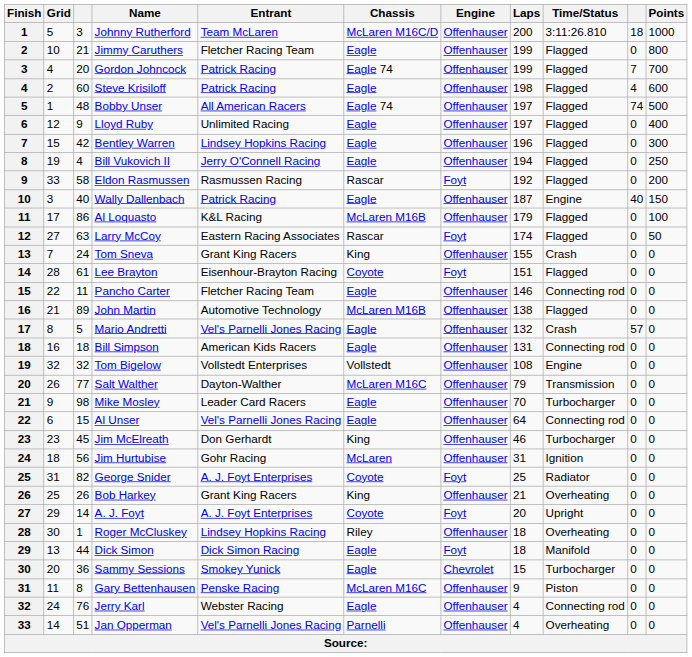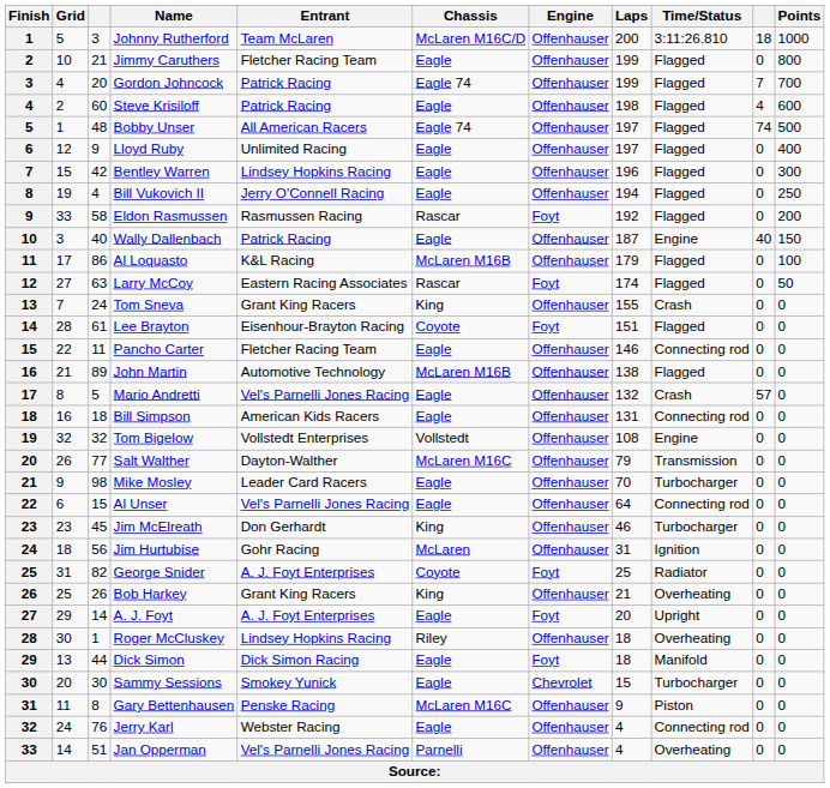A. J. Foyt | Chassis: Coyote -> Eagle
Sammy Sessions | column 3: 36 -> 30
